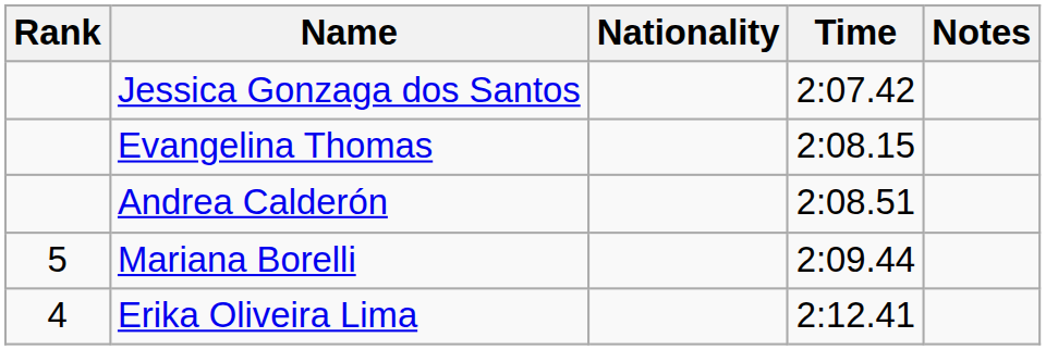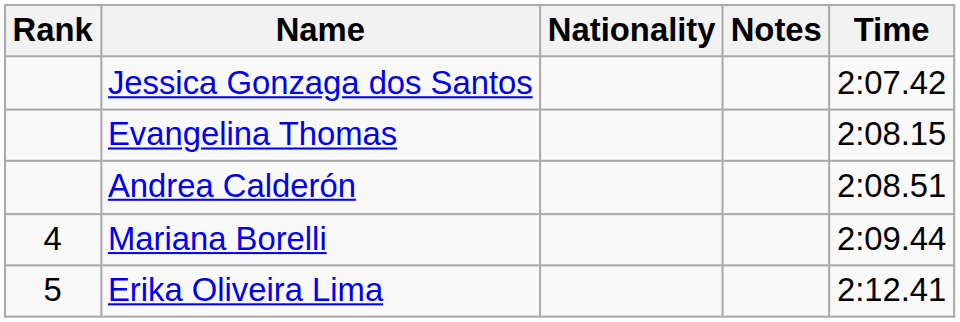columns swapped: Time <-> Notes
Mariana Borelli | Rank: 5 -> 4
Erika Oliveira Lima | Rank: 4 -> 5
